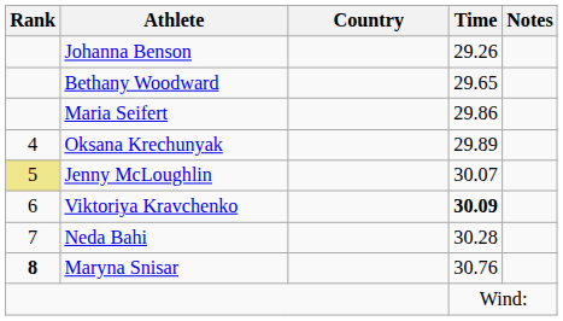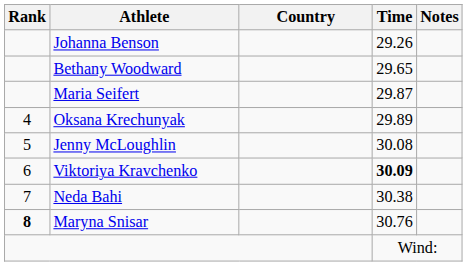Maria Seifert | Time: 29.86 -> 29.87
Jenny McLoughlin | Rank: khaki background -> no background
Jenny McLoughlin | Time: 30.07 -> 30.08
Neda Bahi | Time: 30.28 -> 30.38
